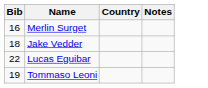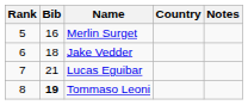+ column: Rank | 5 | 6 | 7 | 8
Lucas Eguibar | Bib: 22 -> 21
Tommaso Leoni | Bib: normal -> bold
